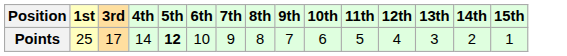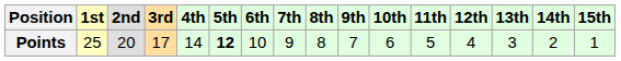+ column: 2nd | 20
